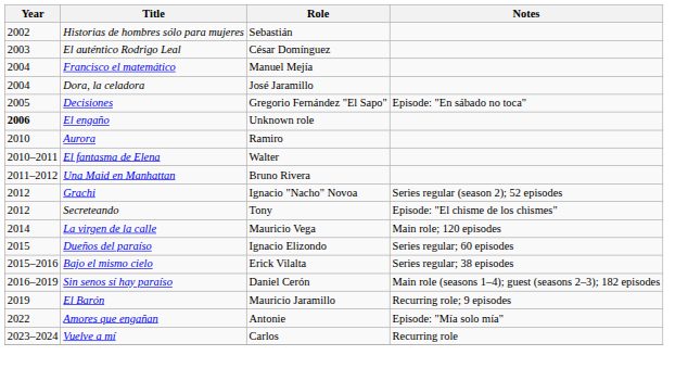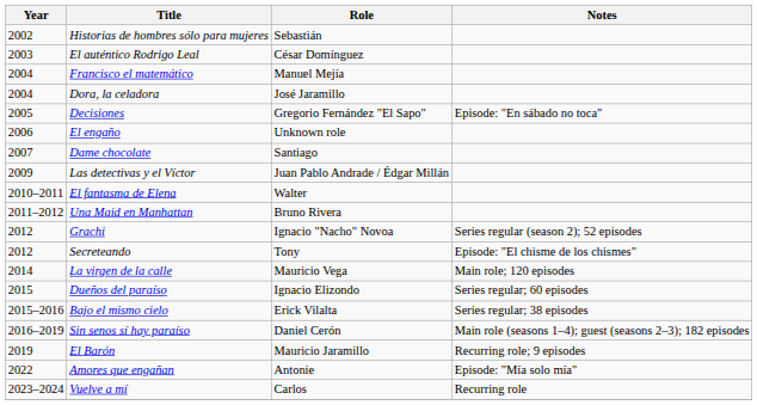El engaño | Year: bold -> normal
+ row: 2007 | Dame chocolate | Santiago
+ row: 2009 | Las detectivas y el Víctor | Juan Pablo Andrade / Édgar Millán
- row: 2010 | Aurora | Ramiro
